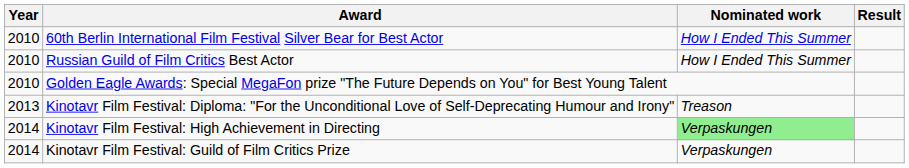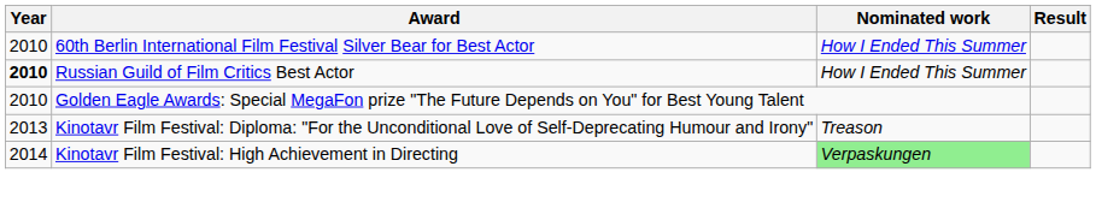Russian Guild of Film Critics Best Actor | Year: normal -> bold
- row: 2014 | Kinotavr Film Festival: Guild of Film Critics Prize | Verpaskungen
